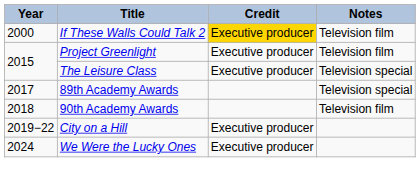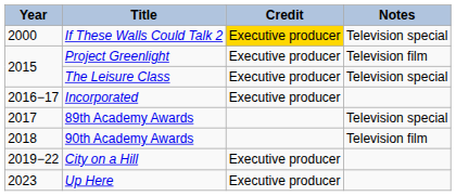If These Walls Could Talk 2 | Notes: Television film -> Television special
+ row: 2016−17 | Incorporated | Executive producer
+ row: 2023 | Up Here | Executive producer
- row: 2024 | We Were the Lucky Ones | Executive producer
